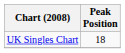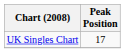UK Singles Chart | Peak Position: 18 -> 17
